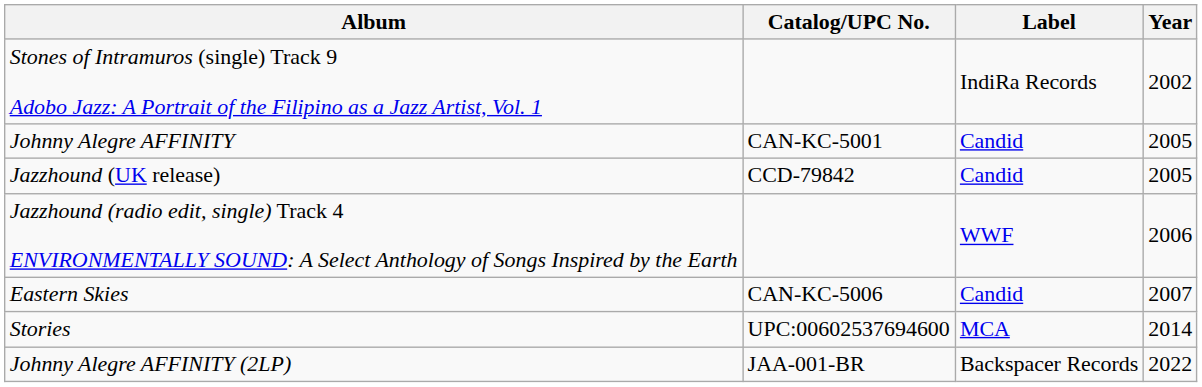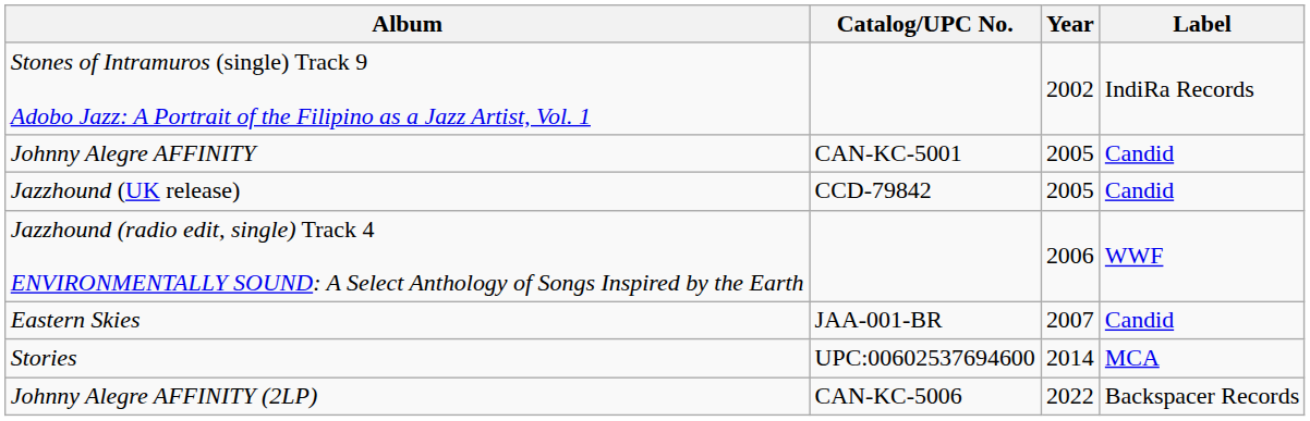columns swapped: Label <-> Year
Eastern Skies | Catalog/UPC No.: CAN-KC-5006 -> JAA-001-BR
Johnny Alegre AFFINITY (2LP) | Catalog/UPC No.: JAA-001-BR -> CAN-KC-5006
